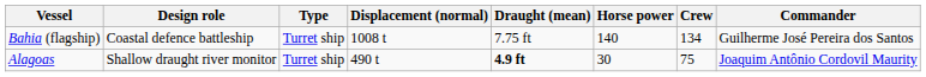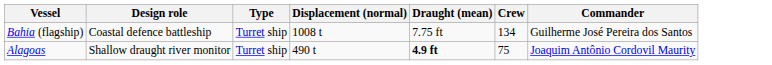- column: Horse power | 140 | 30
